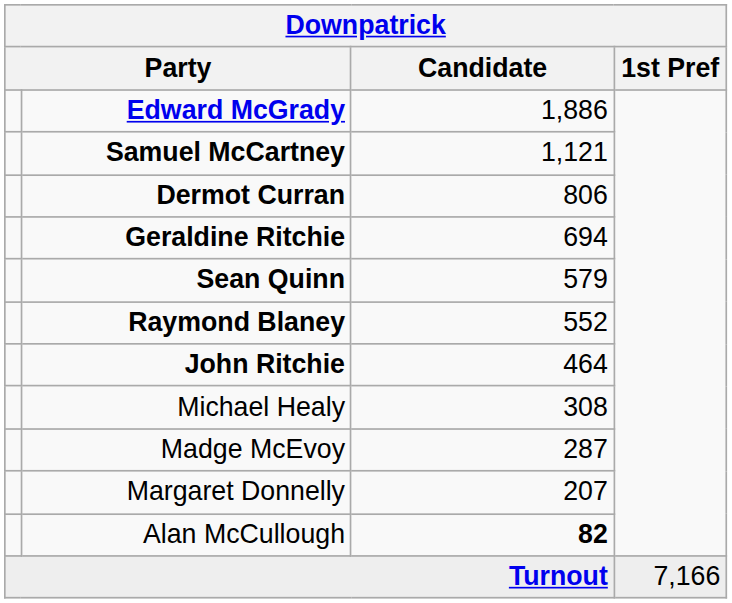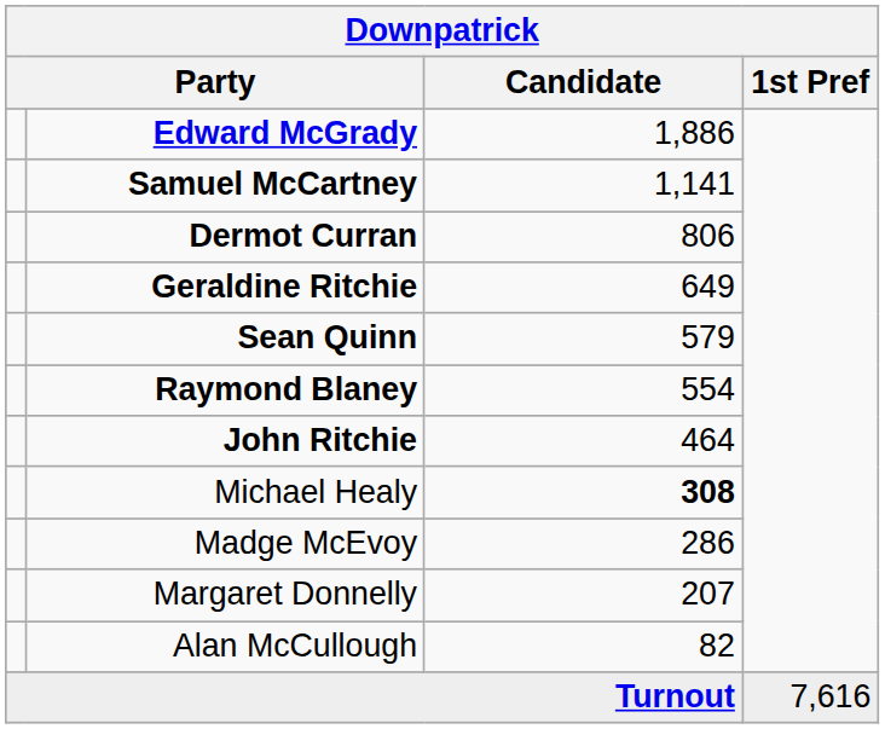Samuel McCartney | Candidate: 1,121 -> 1,141
Geraldine Ritchie | Candidate: 694 -> 649
Raymond Blaney | Candidate: 552 -> 554
Michael Healy | Candidate: normal -> bold
Madge McEvoy | Candidate: 287 -> 286
Alan McCullough | Candidate: bold -> normal
Turnout | 1st Pref: 7,166 -> 7,616
